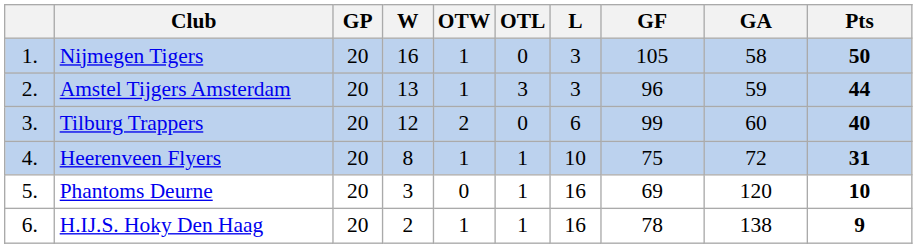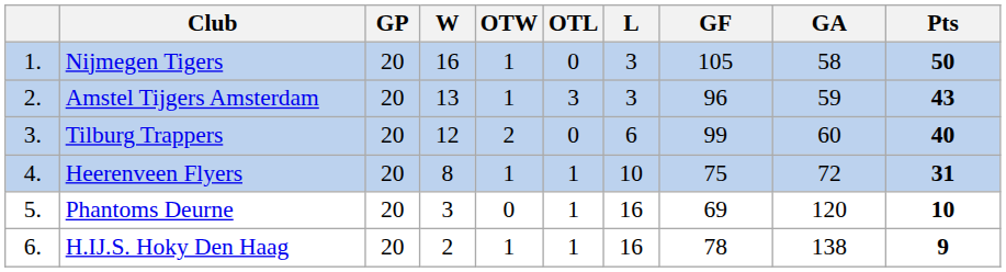Amstel Tijgers Amsterdam | Pts: 44 -> 43
